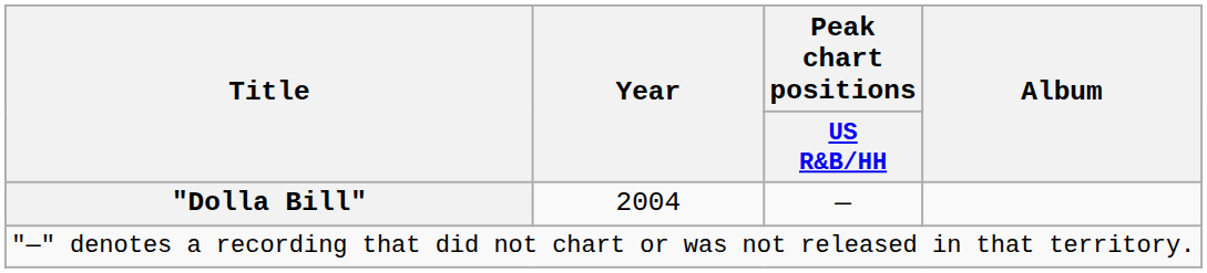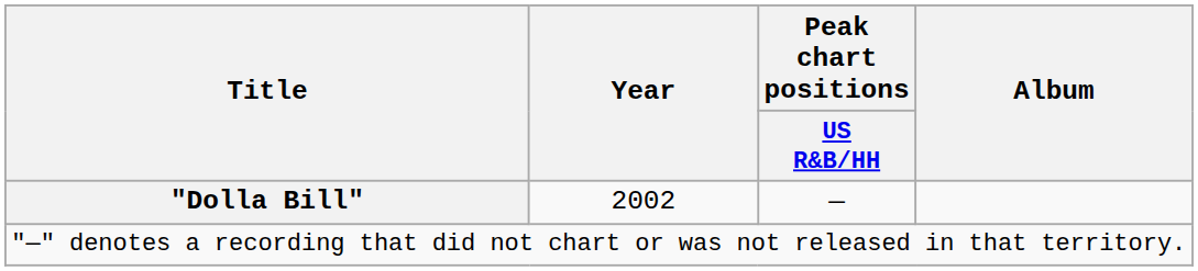"Dolla Bill" | Year: 2004 -> 2002
